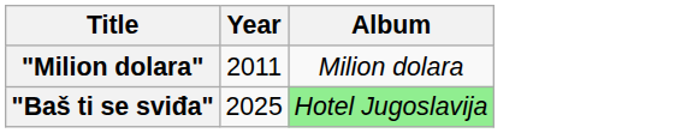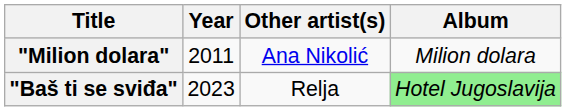+ column: Other artist(s) | Ana Nikolić | Relja
"Baš ti se sviđa" | Year: 2025 -> 2023
